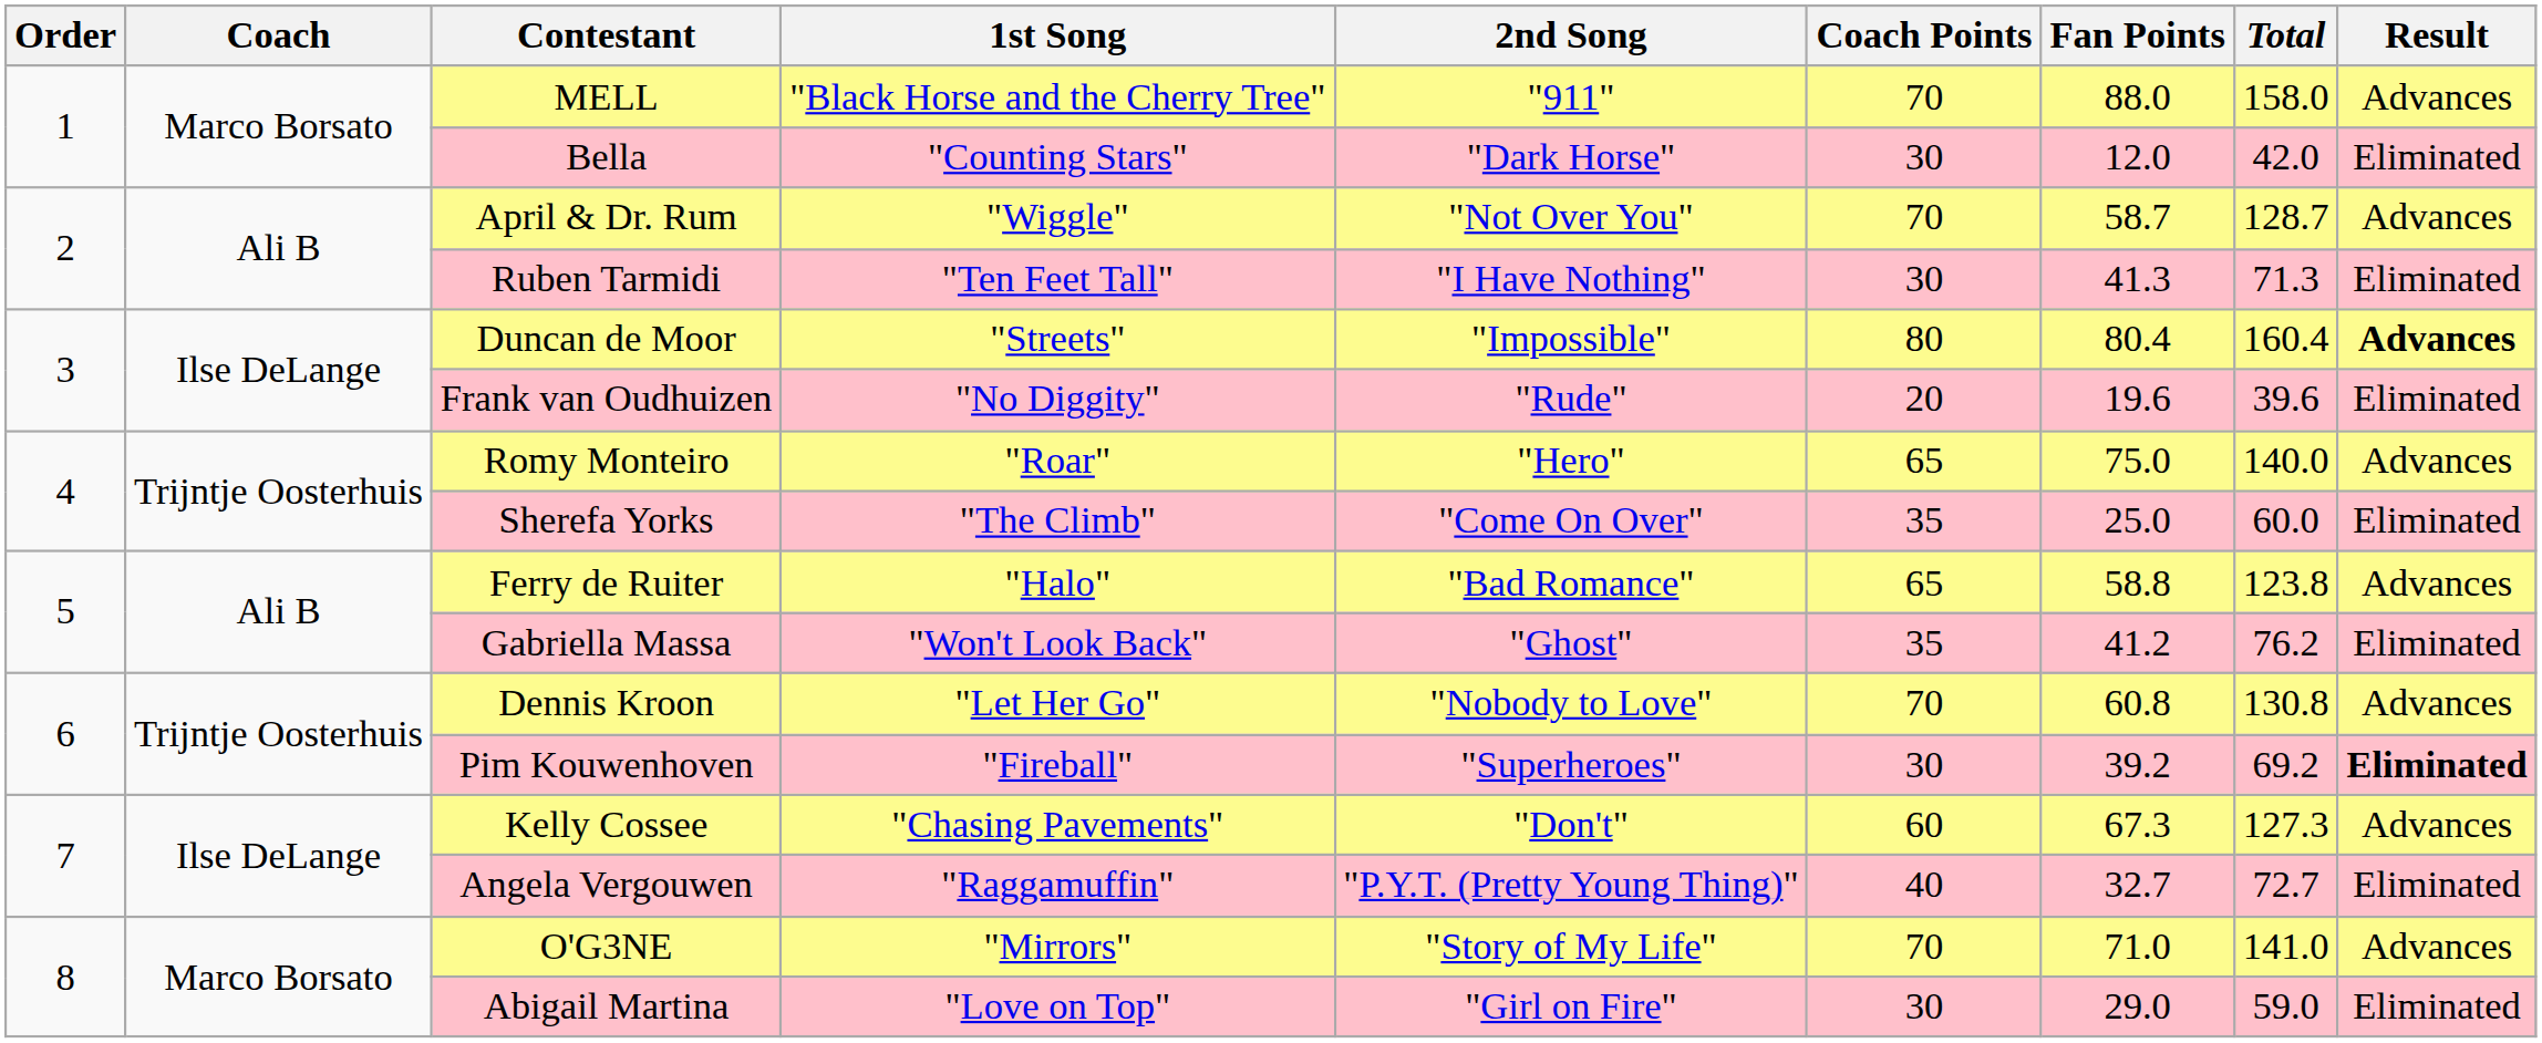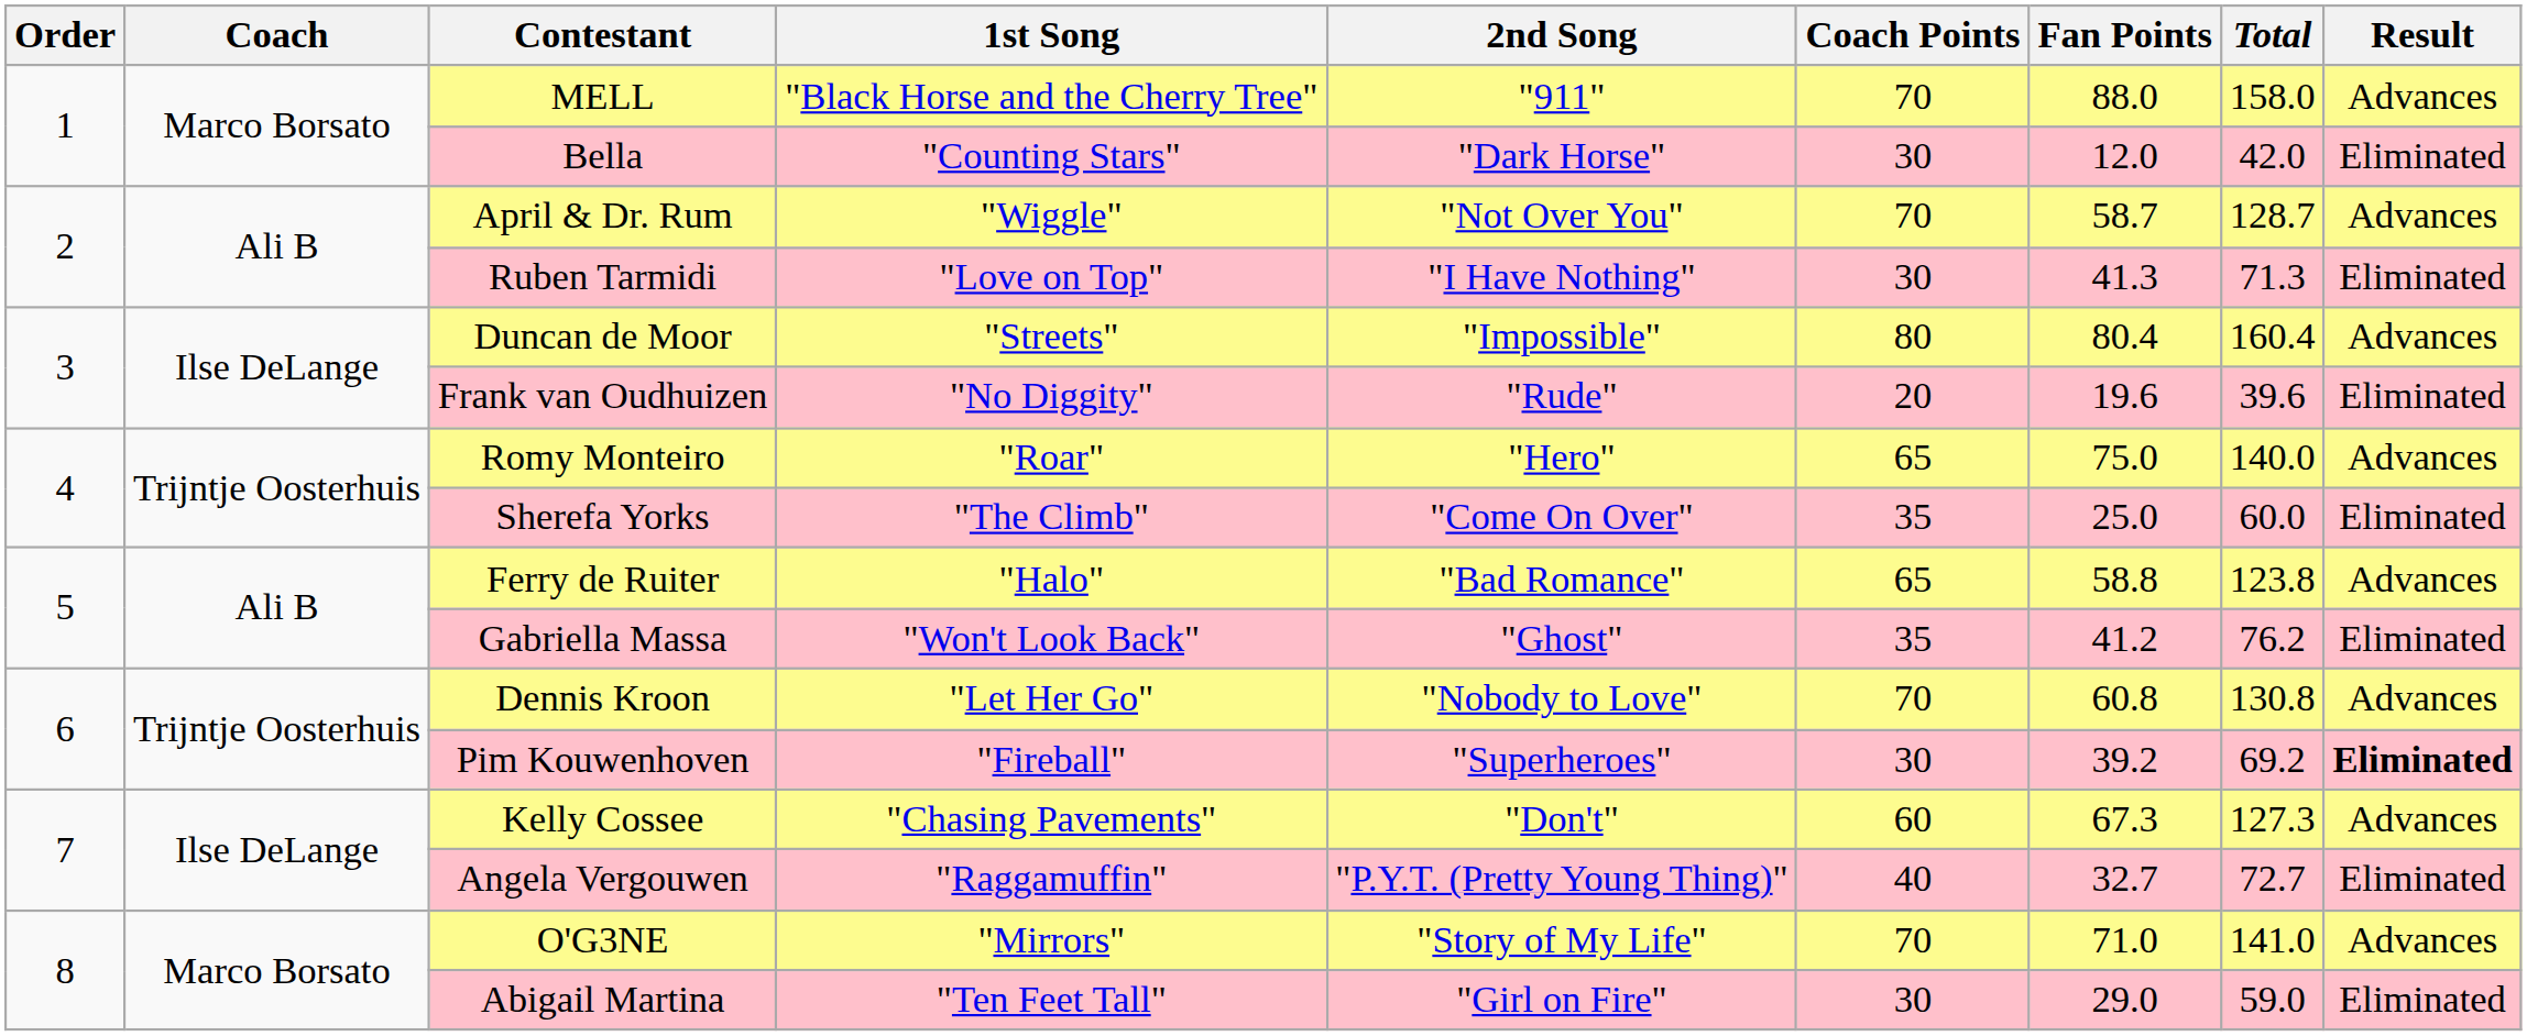Ruben Tarmidi | 1st Song: "Ten Feet Tall" -> "Love on Top"
Duncan de Moor | Result: bold -> normal
Abigail Martina | 1st Song: "Love on Top" -> "Ten Feet Tall"
